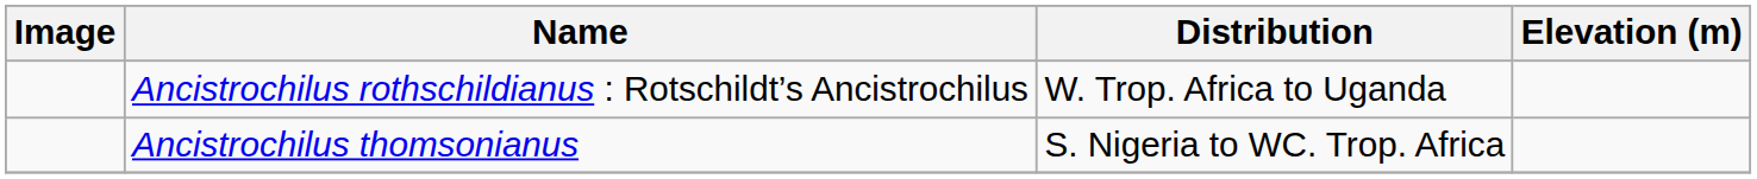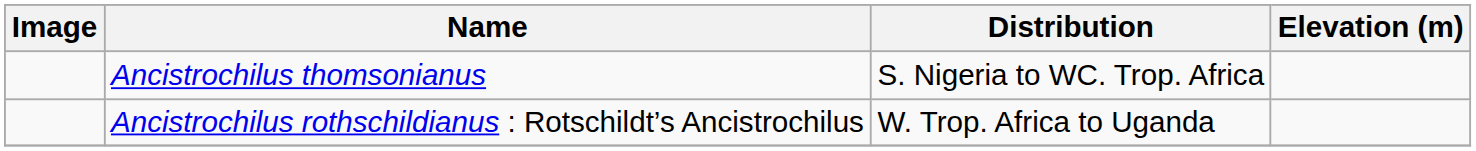rows swapped: Ancistrochilus rothschildianus : Rotschildt’s Ancistrochilus <-> Ancistrochilus thomsonianus
